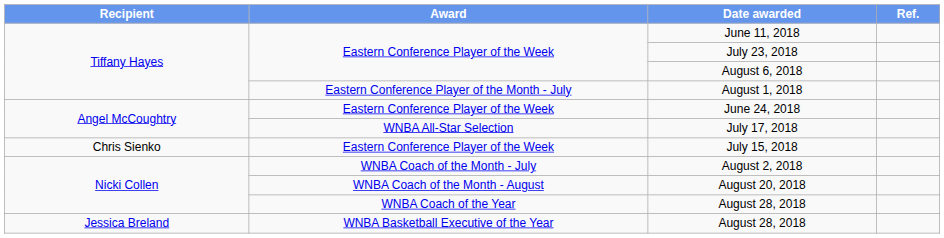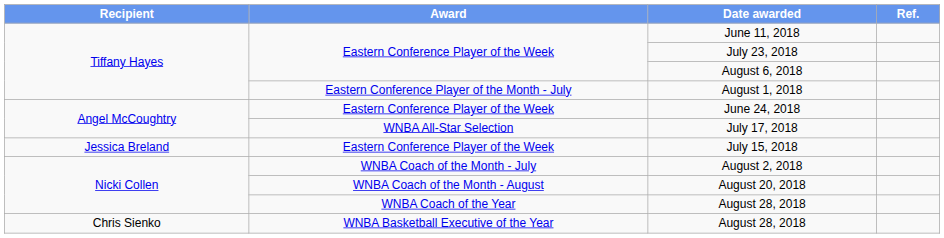July 15, 2018 | Recipient: Chris Sienko -> Jessica Breland
WNBA Basketball Executive of the Year / August 28, 2018 | Recipient: Jessica Breland -> Chris Sienko
